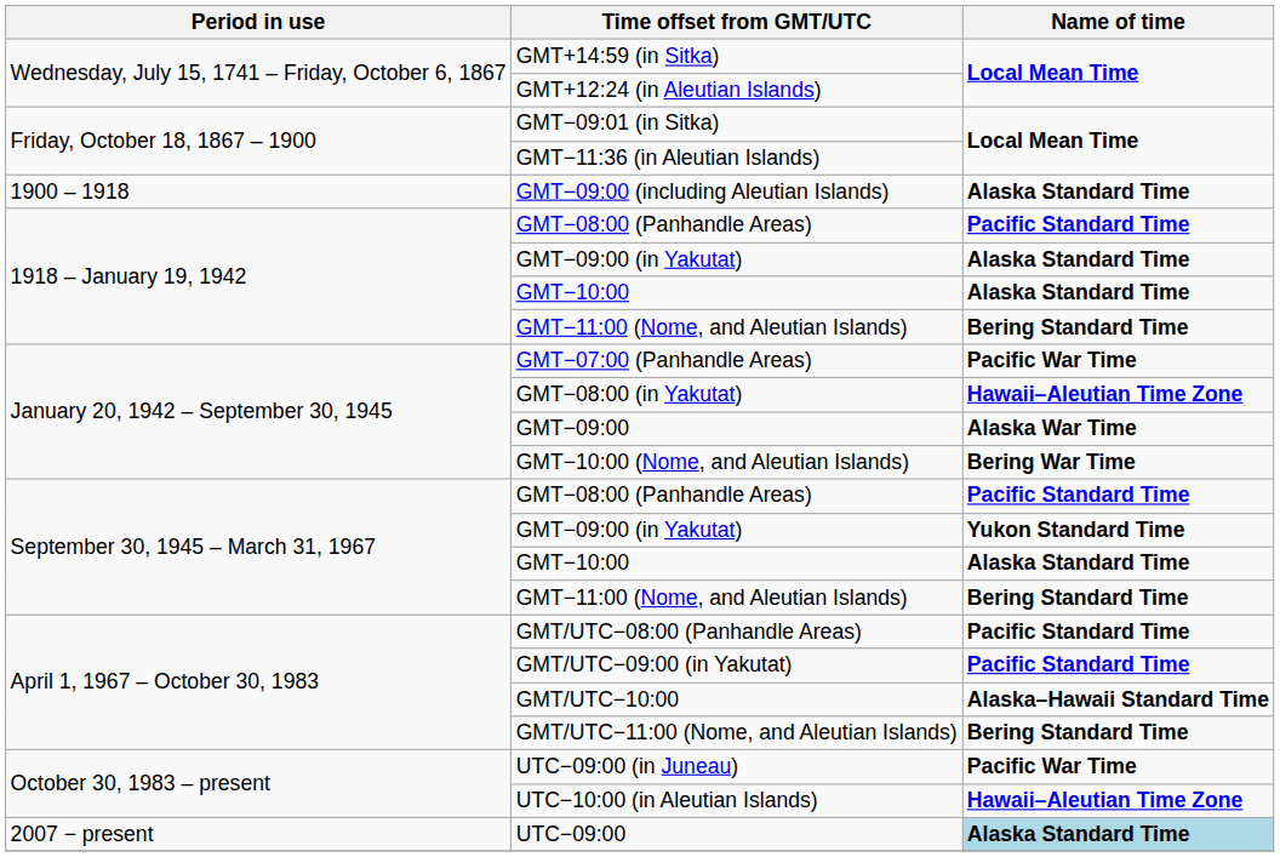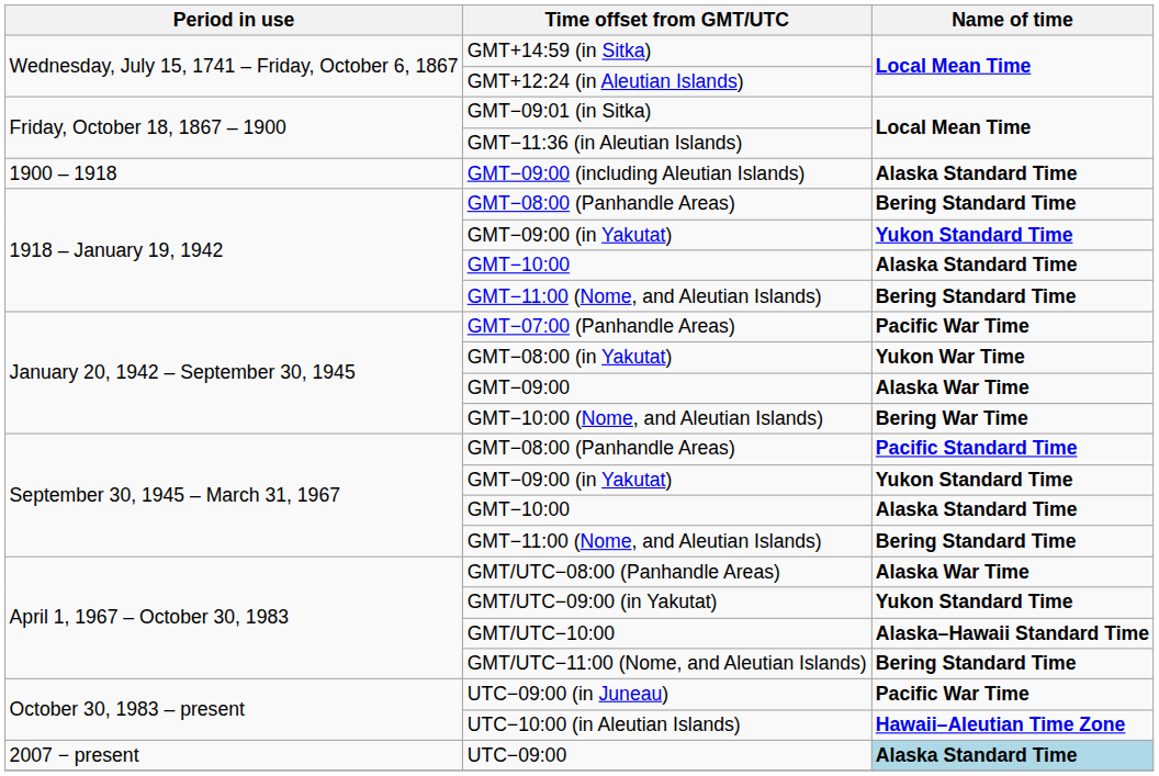1918 – January 19, 1942 / GMT−08:00 (Panhandle Areas) | Name of time: Pacific Standard Time -> Bering Standard Time
1918 – January 19, 1942 / GMT−09:00 (in Yakutat) | Name of time: Alaska Standard Time -> Yukon Standard Time
GMT−08:00 (in Yakutat) | Name of time: Hawaii–Aleutian Time Zone -> Yukon War Time
GMT/UTC−08:00 (Panhandle Areas) | Name of time: Pacific Standard Time -> Alaska War Time
GMT/UTC−09:00 (in Yakutat) | Name of time: Pacific Standard Time -> Yukon Standard Time
